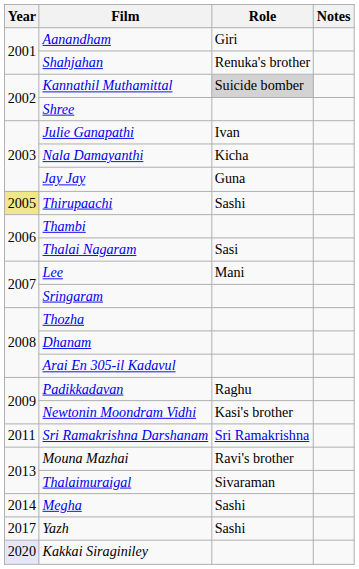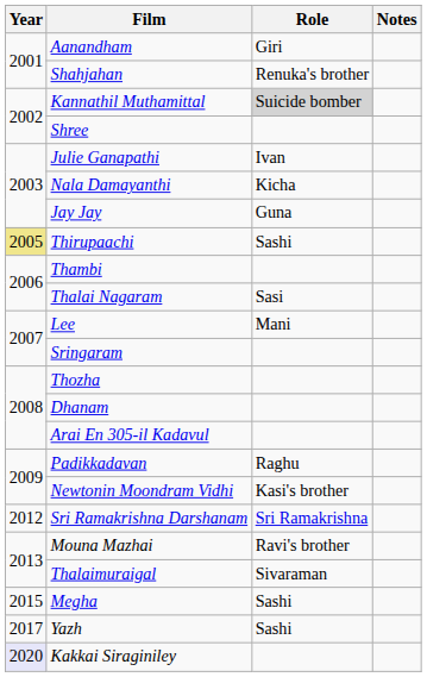Sri Ramakrishna Darshanam | Year: 2011 -> 2012
Megha | Year: 2014 -> 2015
